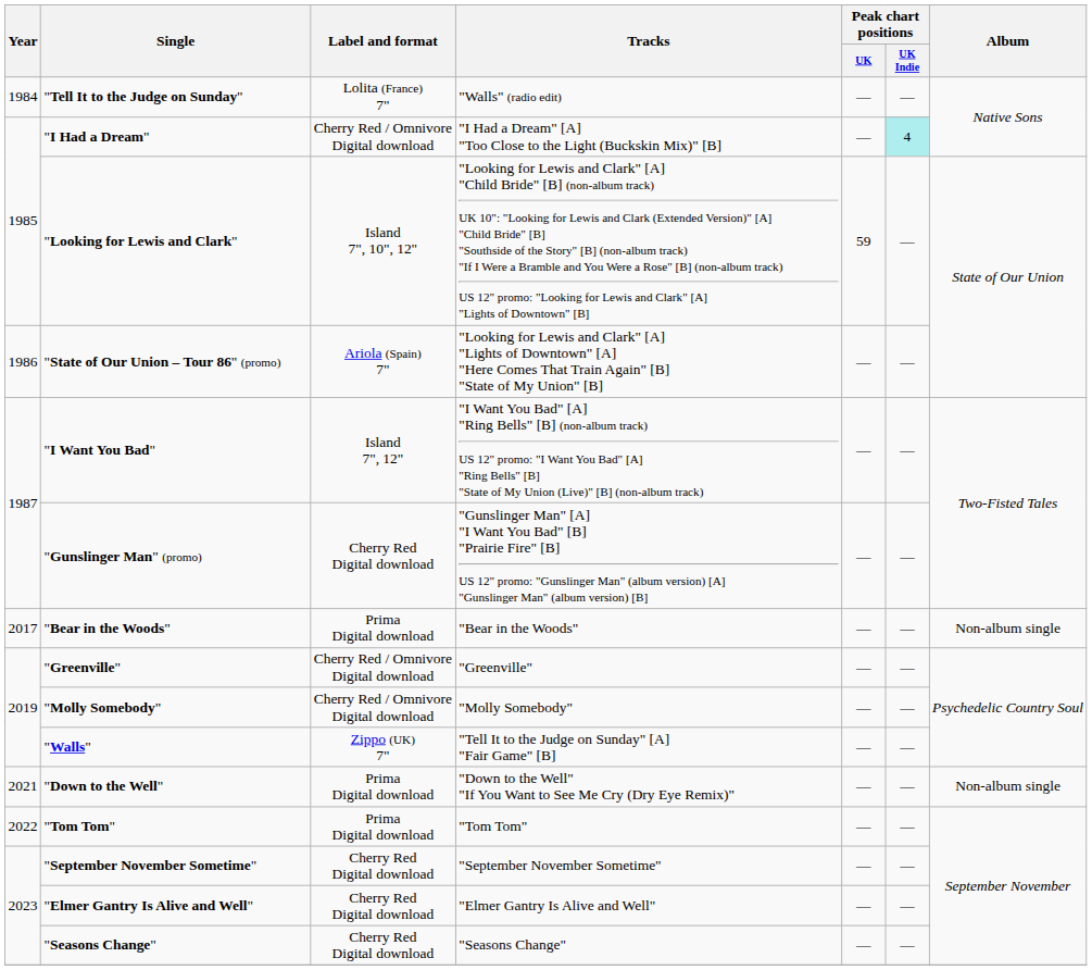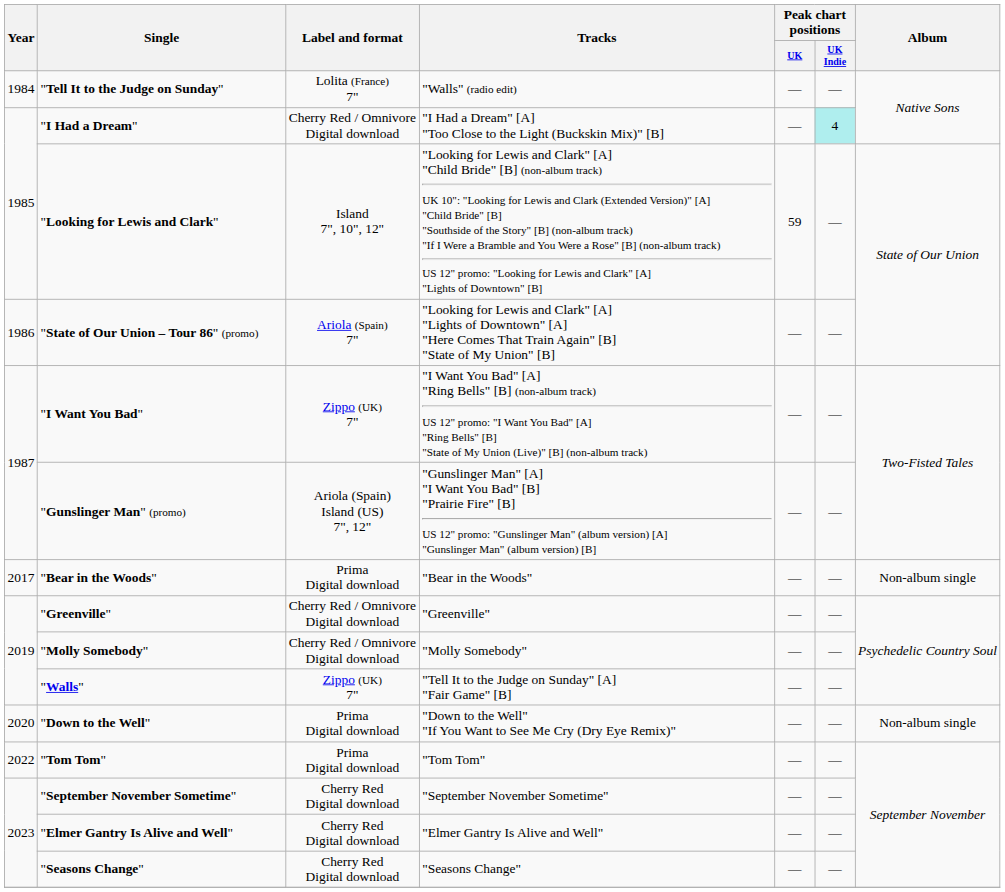"I Want You Bad" | Label and format: Island 7", 12" -> Zippo (UK) 7"
"Gunslinger Man" (promo) | Label and format: Cherry Red Digital download -> Ariola (Spain) Island (US) 7", 12"
"Down to the Well" | Year: 2021 -> 2020
